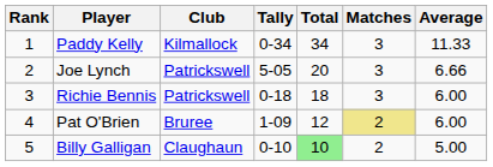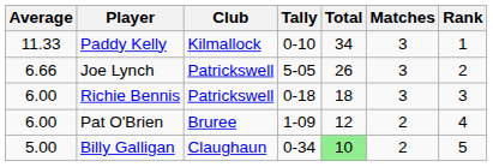columns swapped: Rank <-> Average
Paddy Kelly | Tally: 0-34 -> 0-10
Joe Lynch | Total: 20 -> 26
Pat O'Brien | Matches: khaki background -> no background
Billy Galligan | Tally: 0-10 -> 0-34
